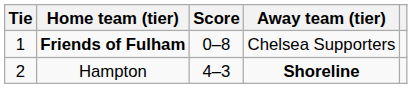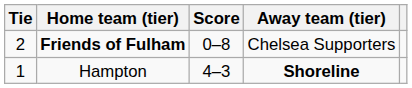Friends of Fulham | Tie: 1 -> 2
Hampton | Tie: 2 -> 1
